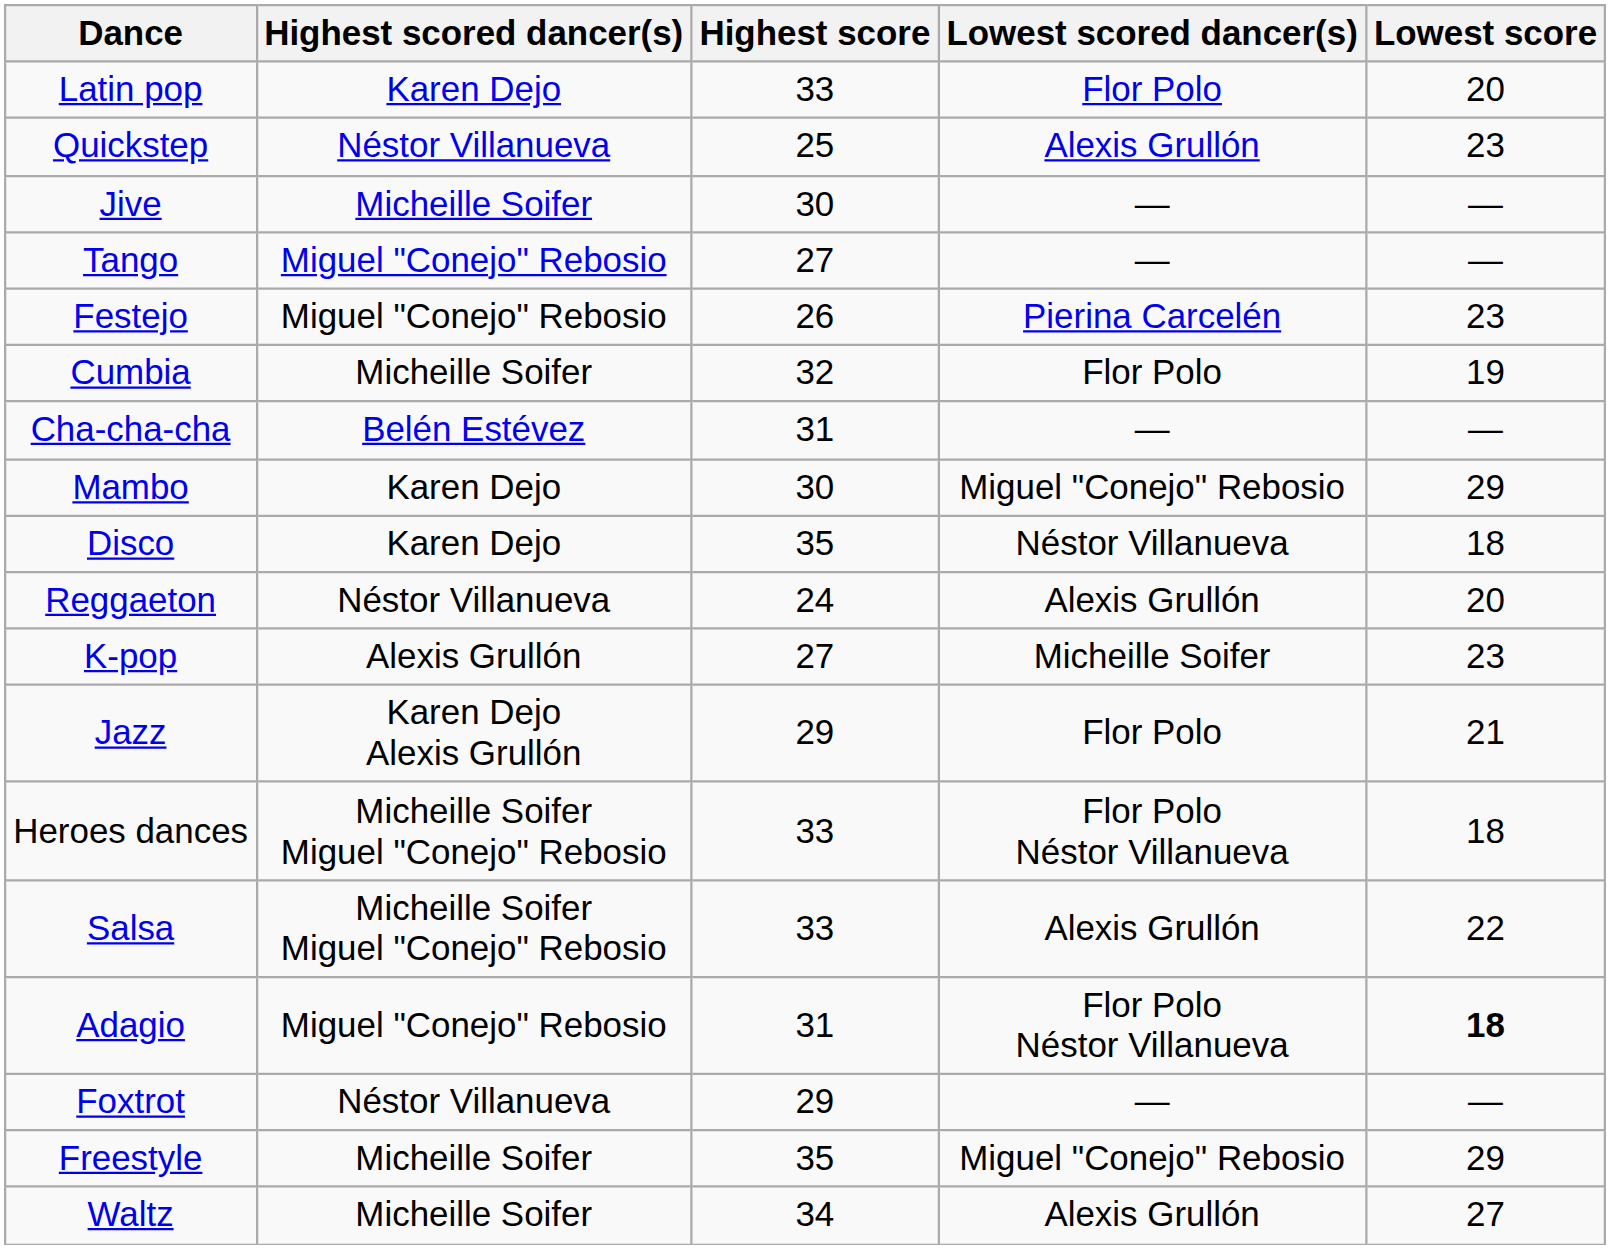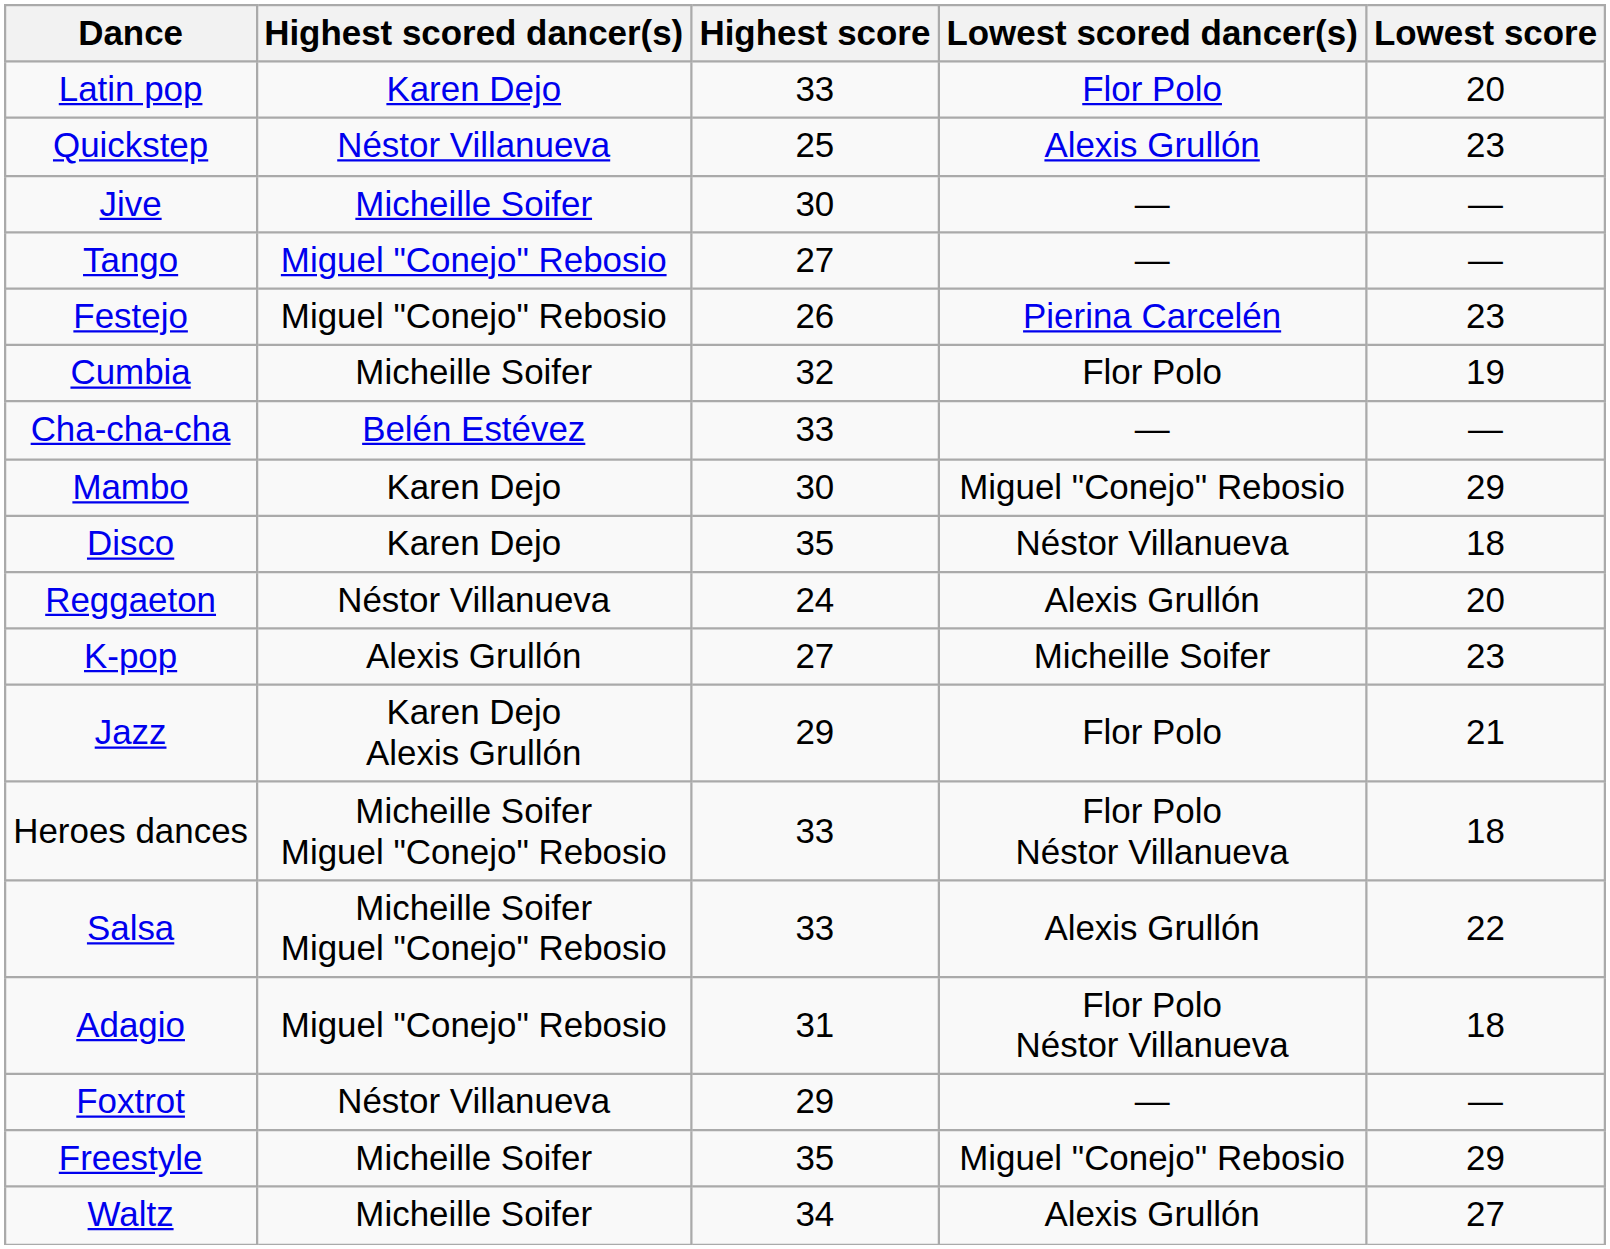Cha-cha-cha | Highest score: 31 -> 33
Adagio | Lowest score: bold -> normal
